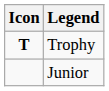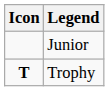rows swapped: Junior <-> Trophy
